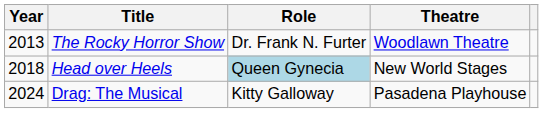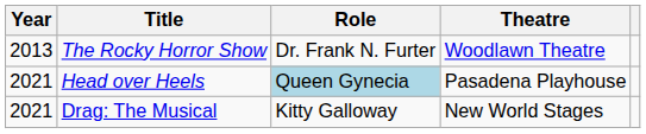Head over Heels | Year: 2018 -> 2021
Head over Heels | Theatre: New World Stages -> Pasadena Playhouse
Drag: The Musical | Year: 2024 -> 2021
Drag: The Musical | Theatre: Pasadena Playhouse -> New World Stages
